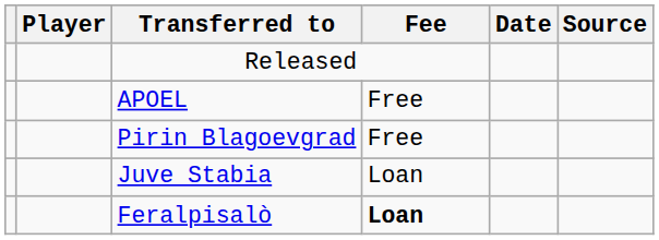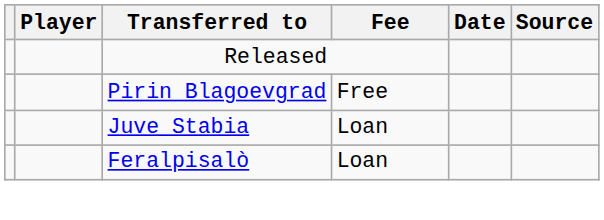- row: APOEL | Free
Feralpisalò | Fee: bold -> normal
